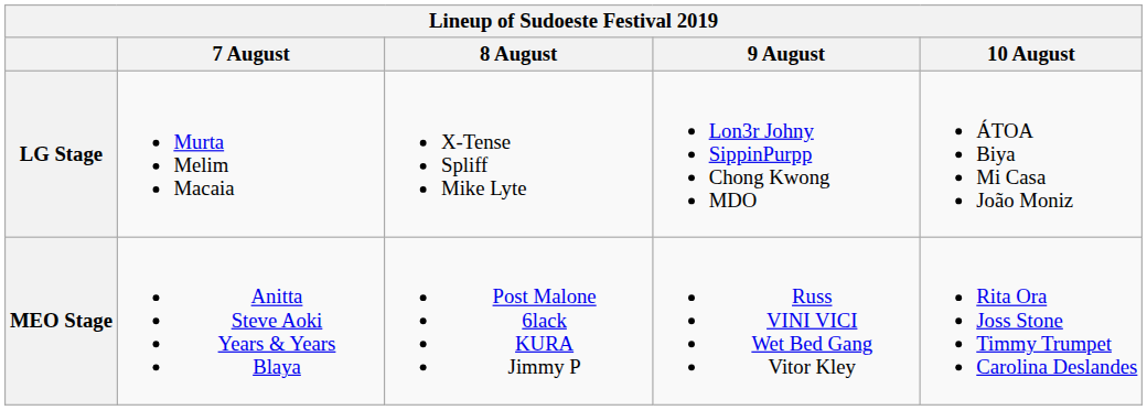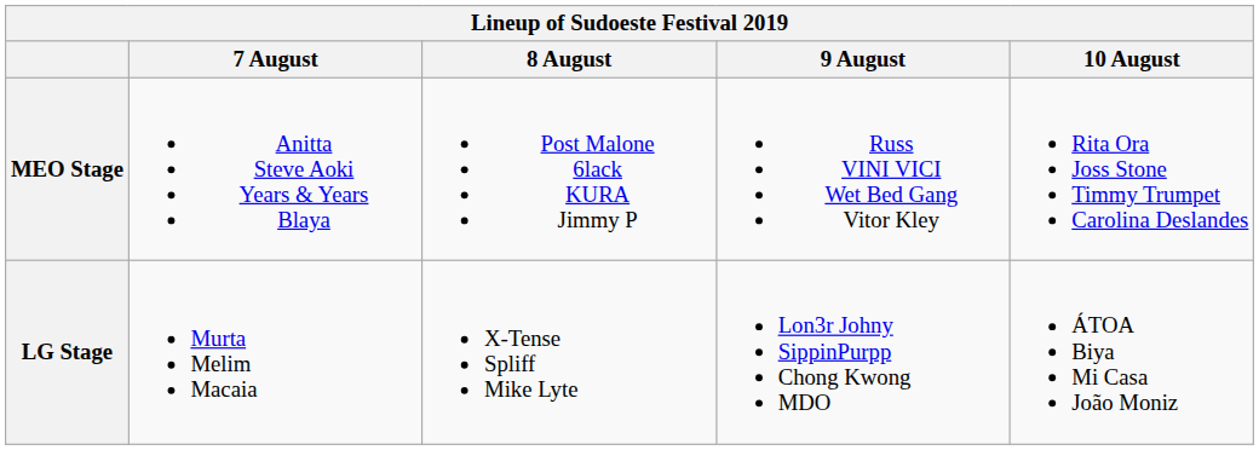rows swapped: MEO Stage <-> LG Stage
